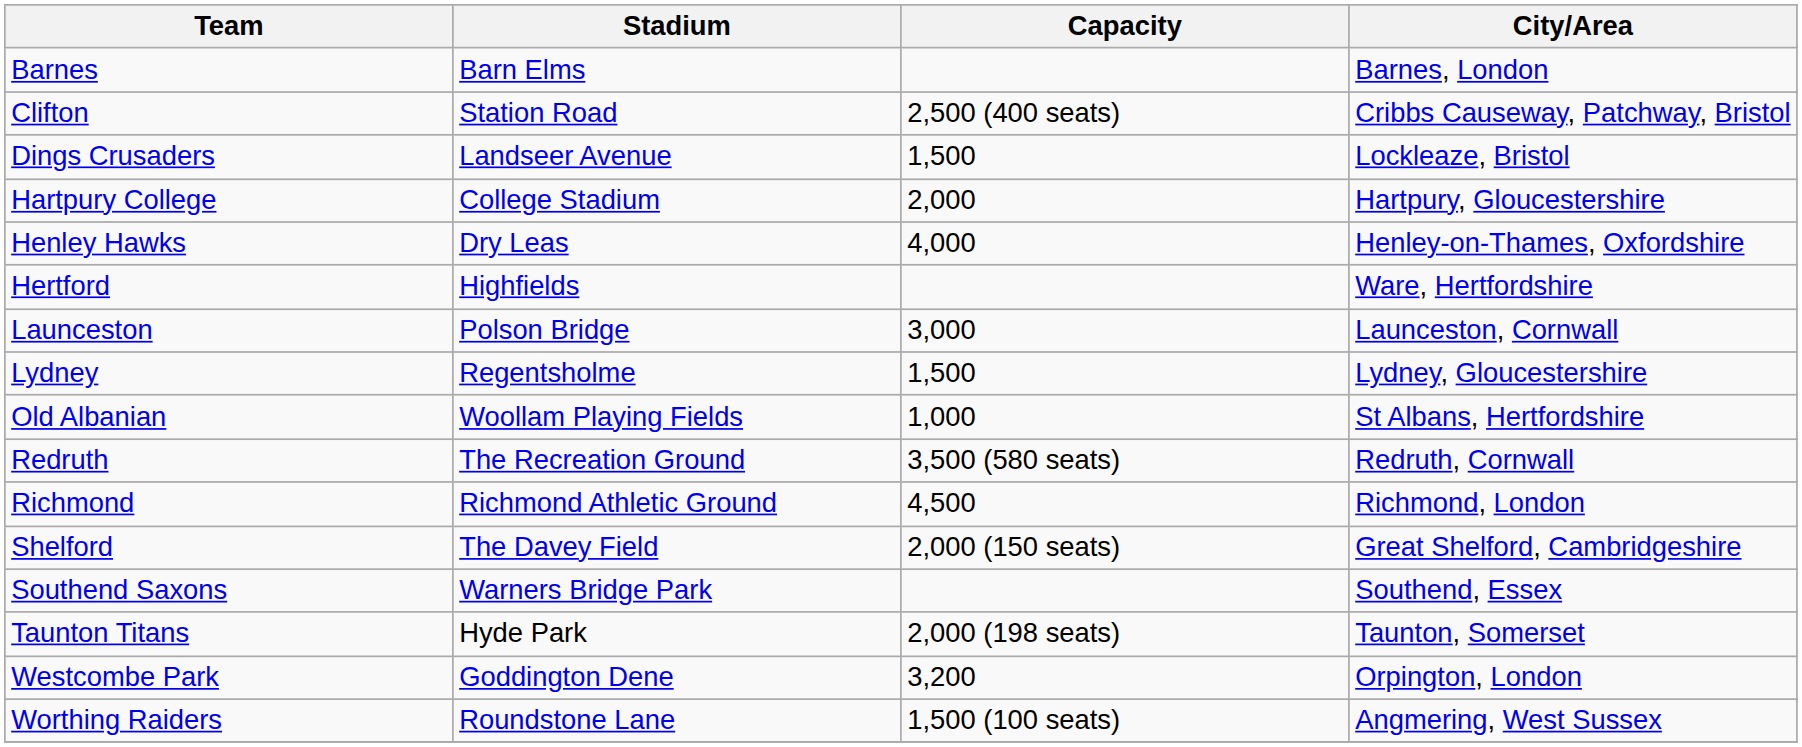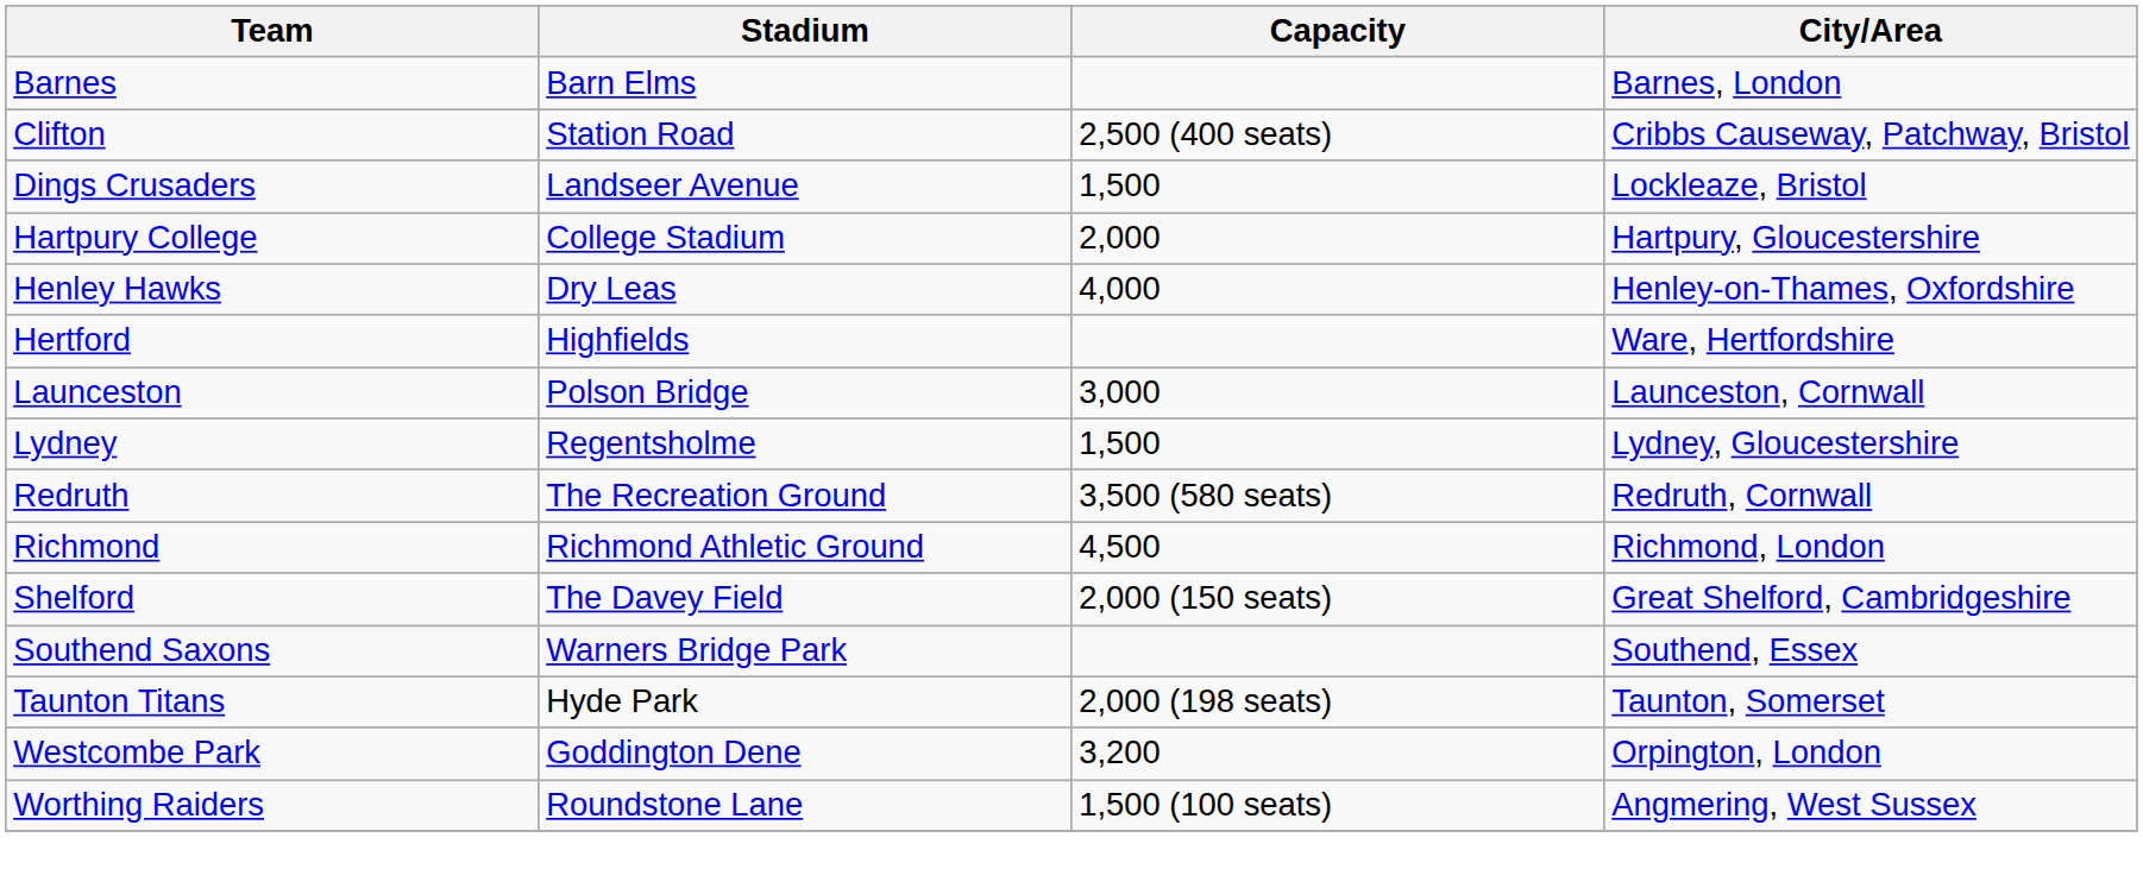- row: Old Albanian | Woollam Playing Fields | 1,000 | St Albans, Hertfordshire
